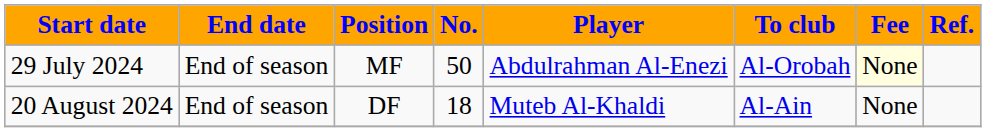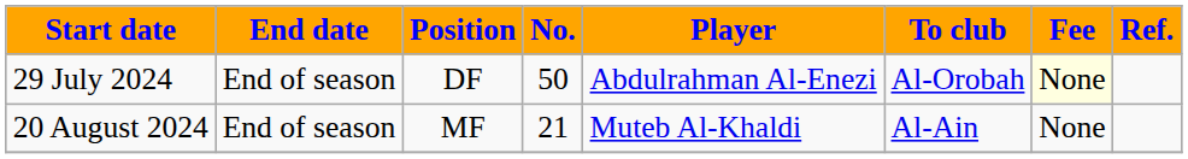29 July 2024 | Position: MF -> DF
20 August 2024 | Position: DF -> MF
20 August 2024 | No.: 18 -> 21
